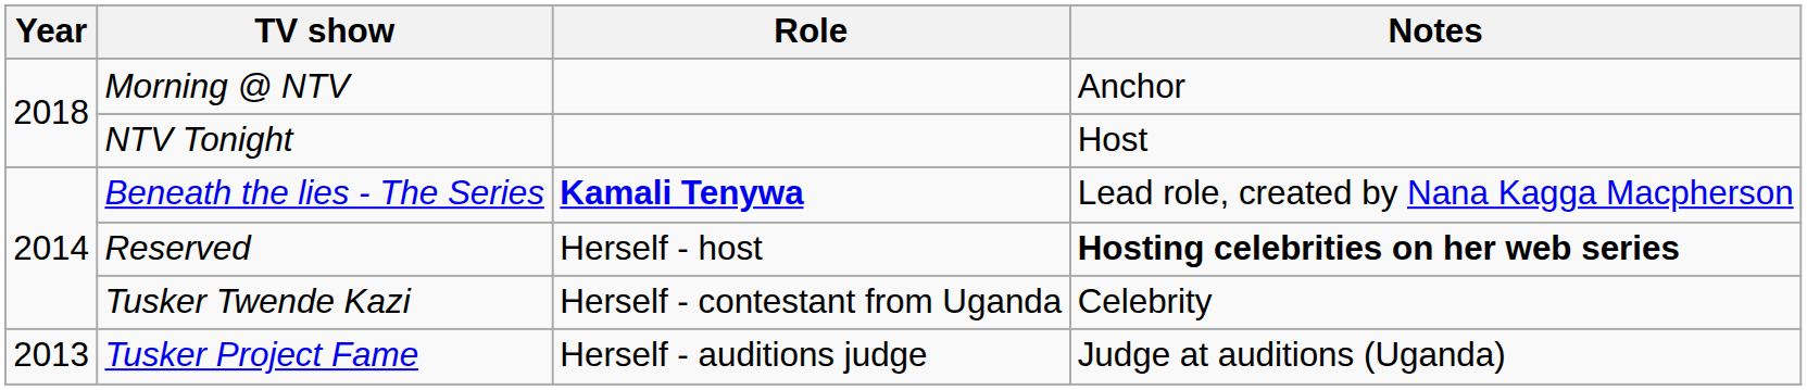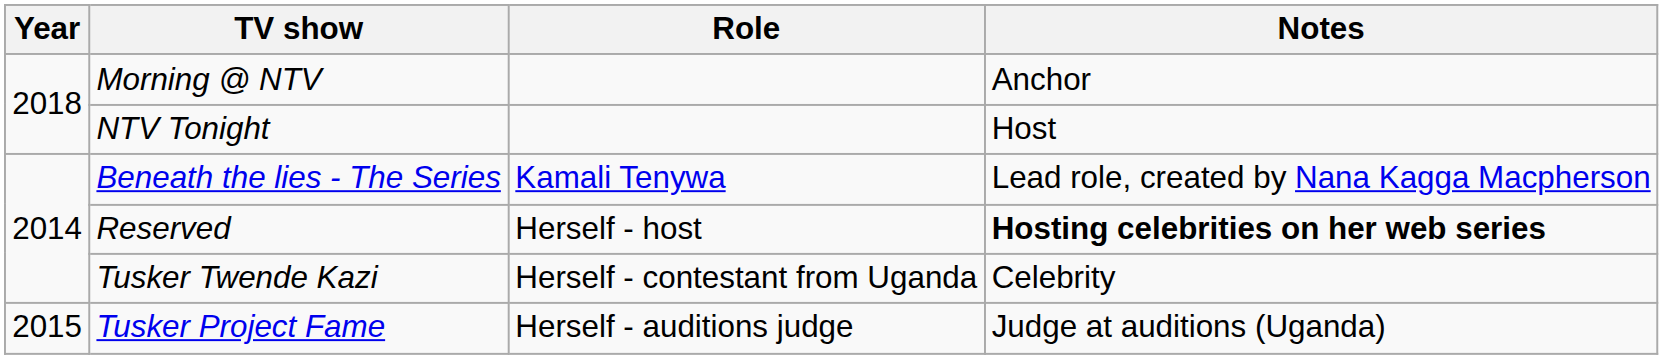Beneath the lies - The Series | Role: bold -> normal
Tusker Project Fame | Year: 2013 -> 2015
